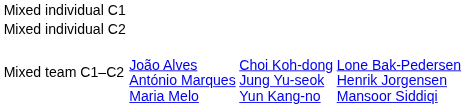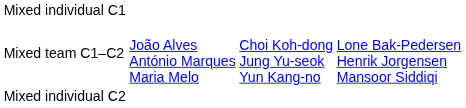rows swapped: Mixed individual C2 <-> Mixed team C1–C2
